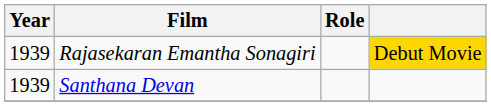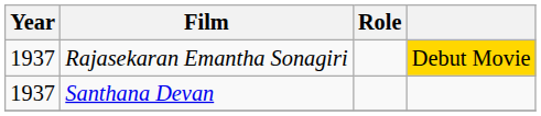Rajasekaran Emantha Sonagiri | Year: 1939 -> 1937
Santhana Devan | Year: 1939 -> 1937
